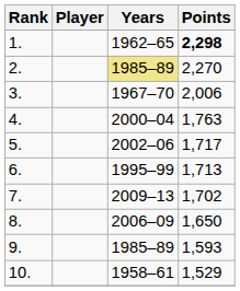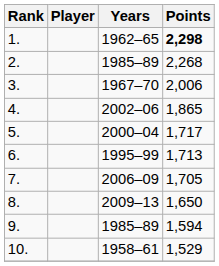2. | Years: khaki background -> no background
2. | Points: 2,270 -> 2,268
4. | Years: 2000–04 -> 2002–06
4. | Points: 1,763 -> 1,865
5. | Years: 2002–06 -> 2000–04
7. | Years: 2009–13 -> 2006–09
7. | Points: 1,702 -> 1,705
8. | Years: 2006–09 -> 2009–13
9. | Points: 1,593 -> 1,594
